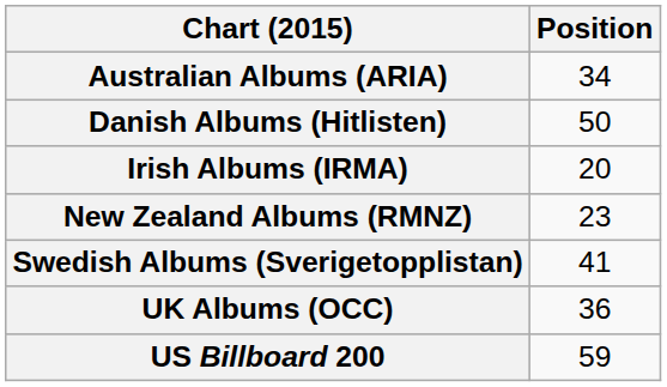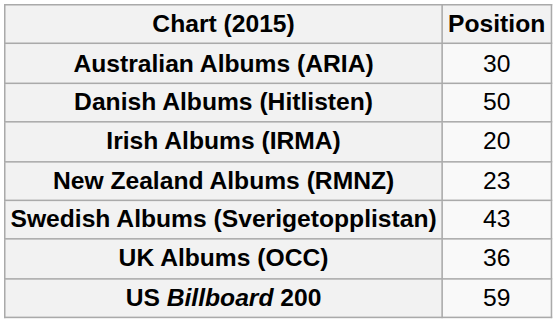Australian Albums (ARIA) | Position: 34 -> 30
Swedish Albums (Sverigetopplistan) | Position: 41 -> 43
